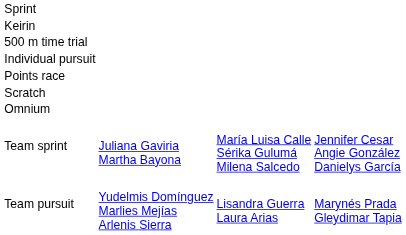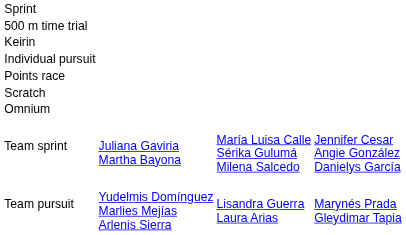rows swapped: 500 m time trial <-> Keirin
